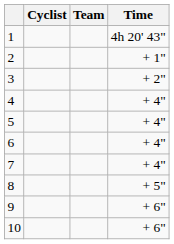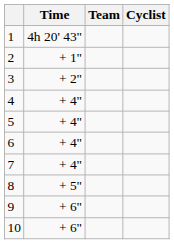columns swapped: Cyclist <-> Time
